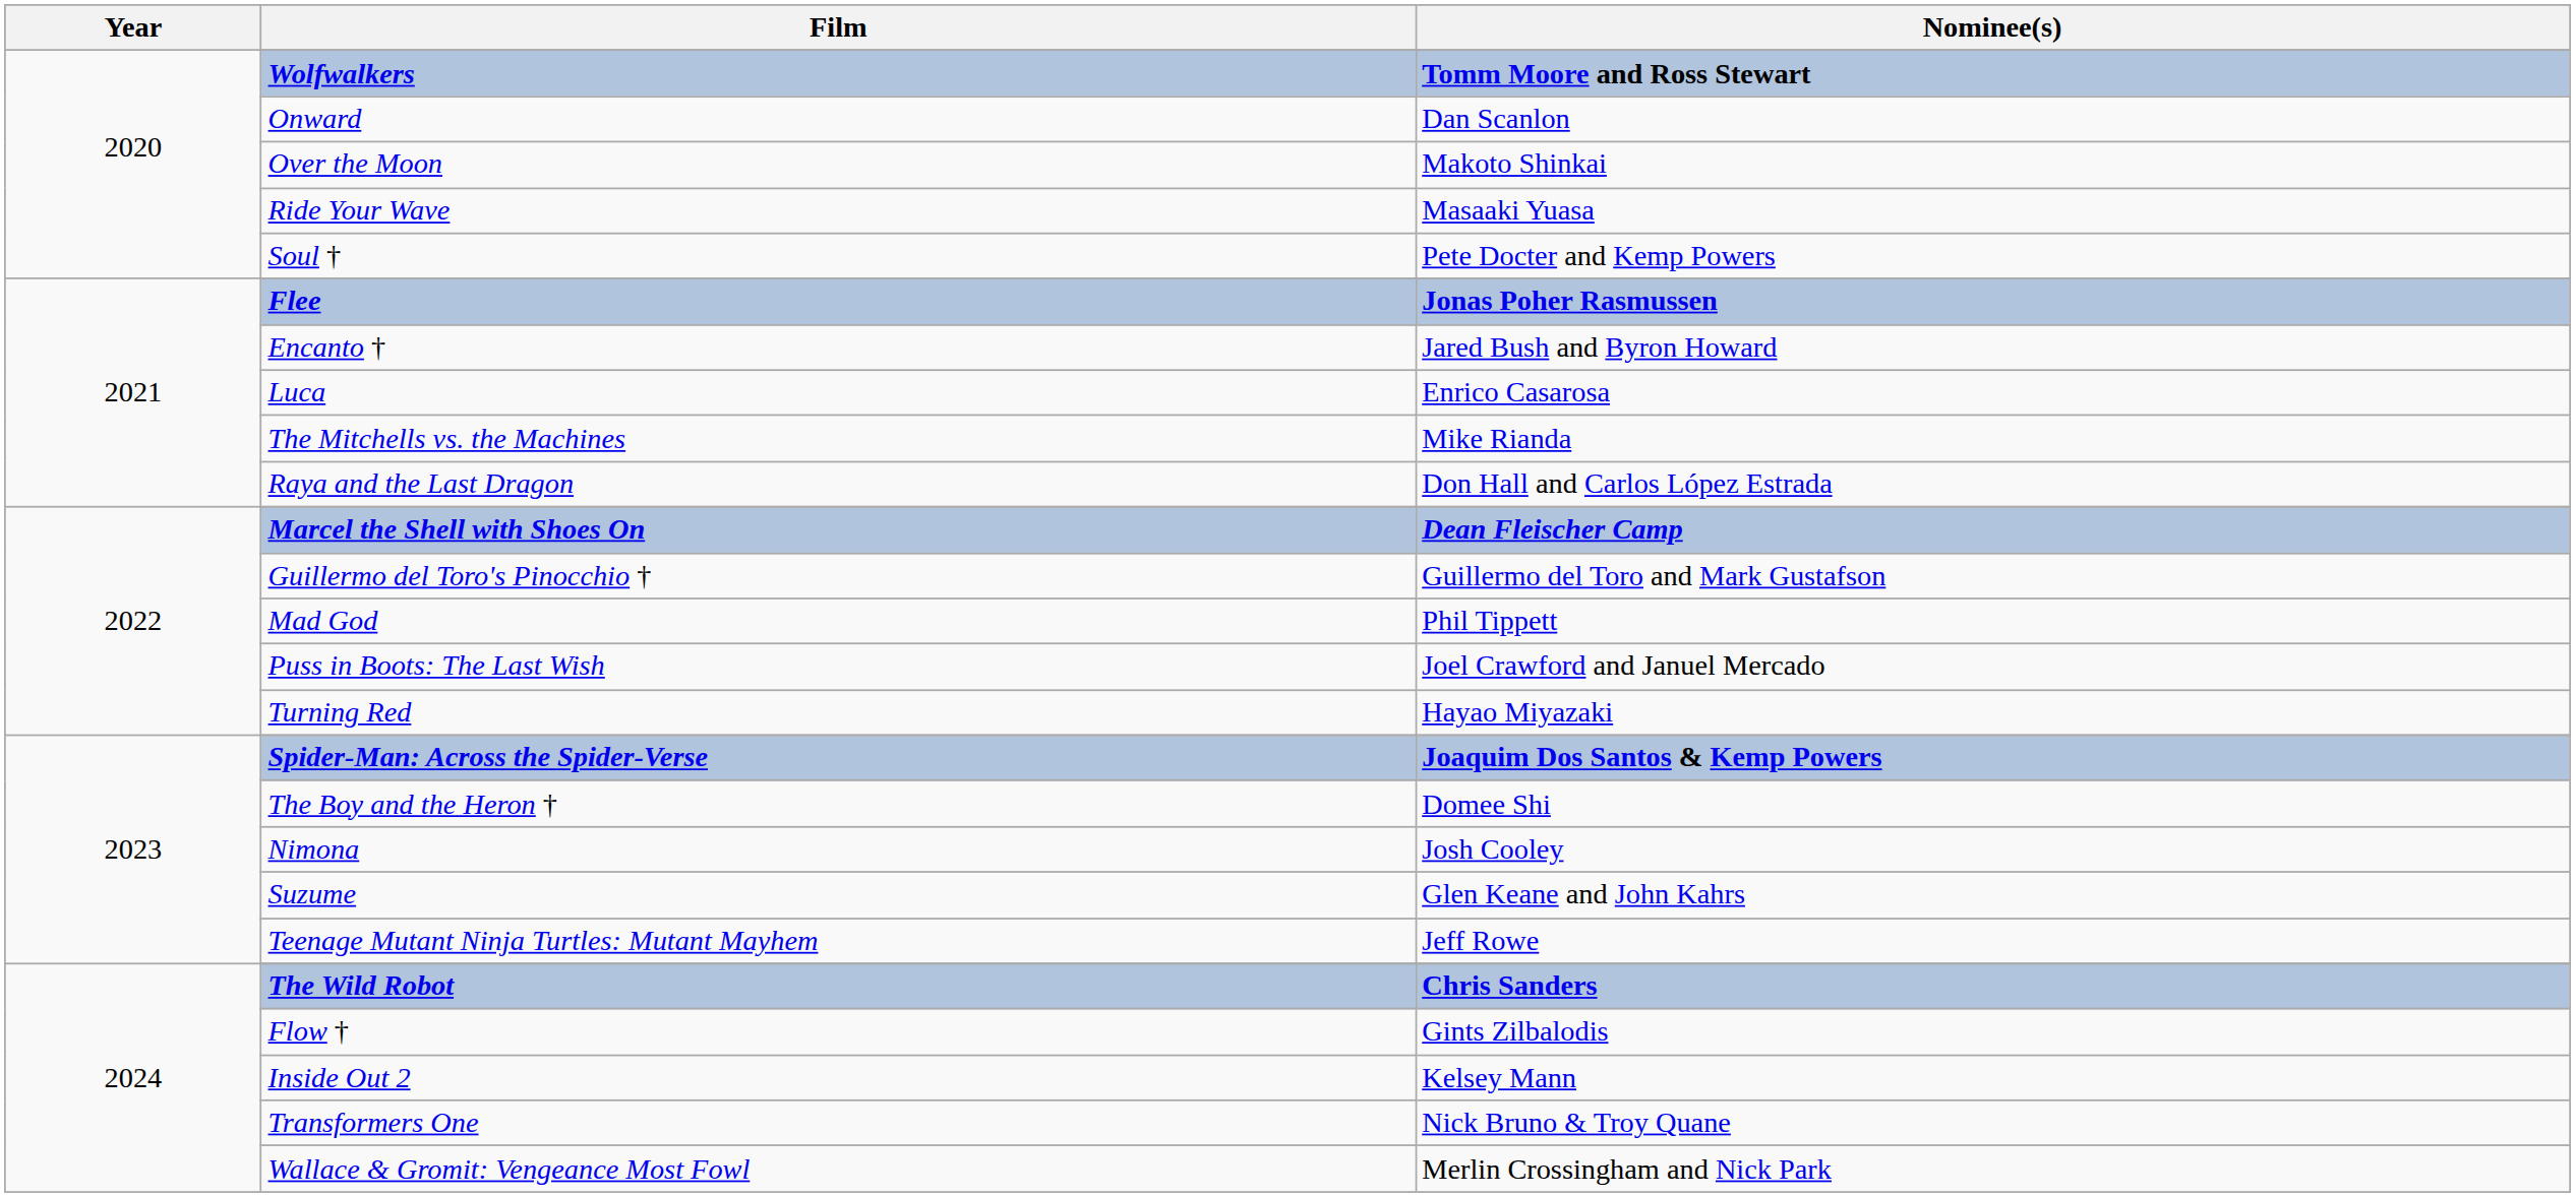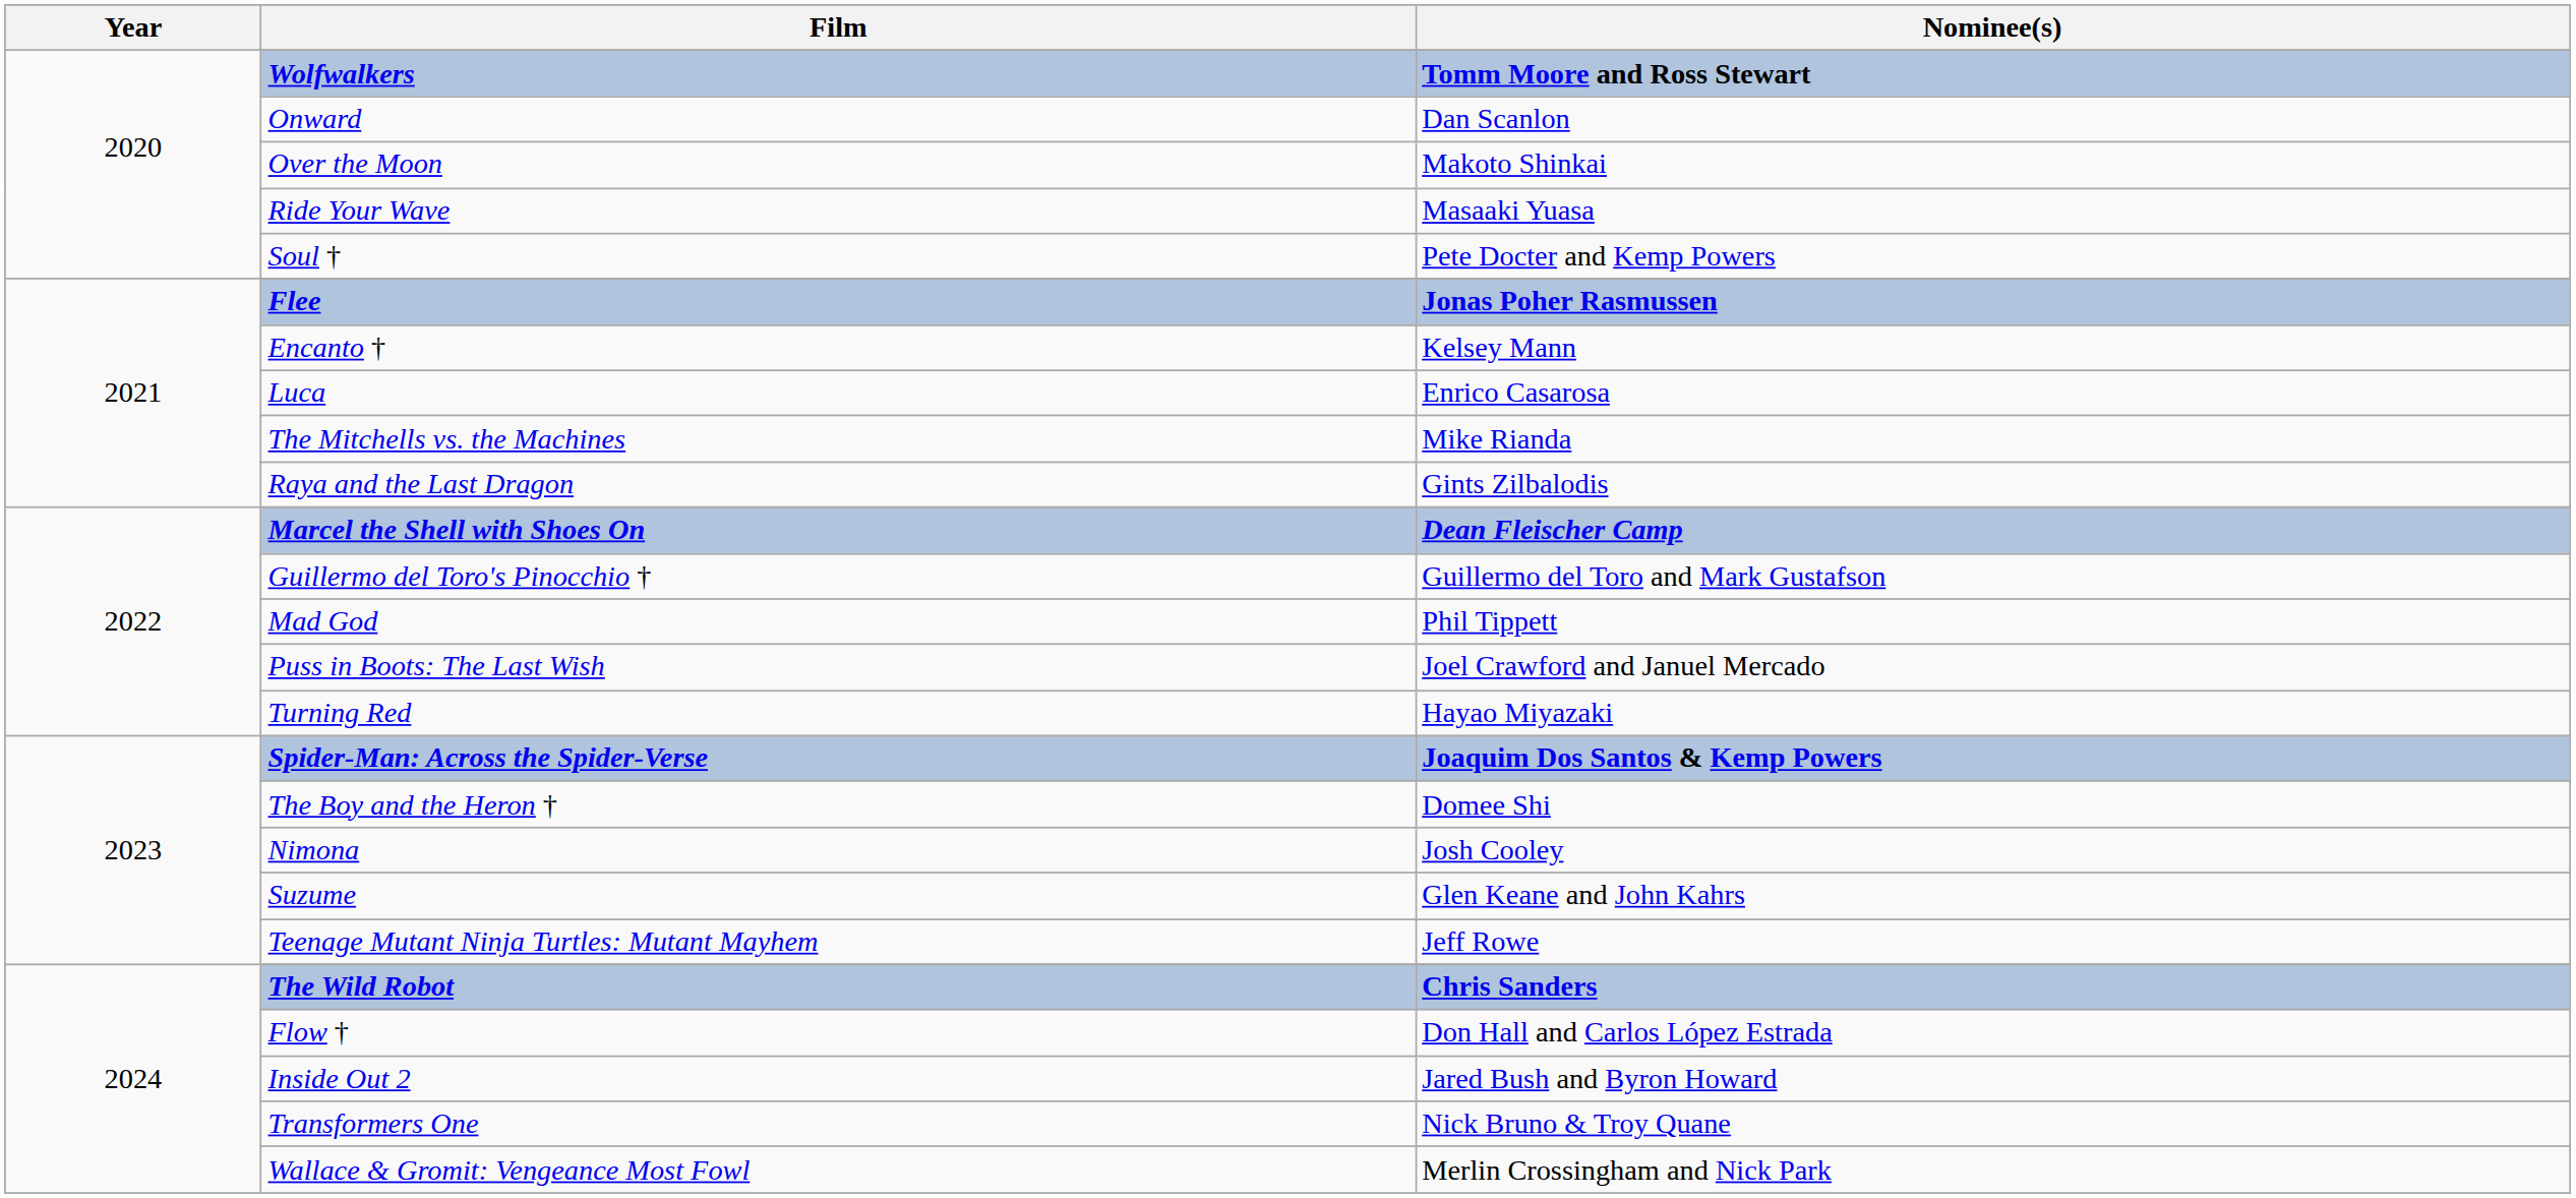Encanto † | Nominee(s): Jared Bush and Byron Howard -> Kelsey Mann
Raya and the Last Dragon | Nominee(s): Don Hall and Carlos López Estrada -> Gints Zilbalodis
Flow † | Nominee(s): Gints Zilbalodis -> Don Hall and Carlos López Estrada
Inside Out 2 | Nominee(s): Kelsey Mann -> Jared Bush and Byron Howard
